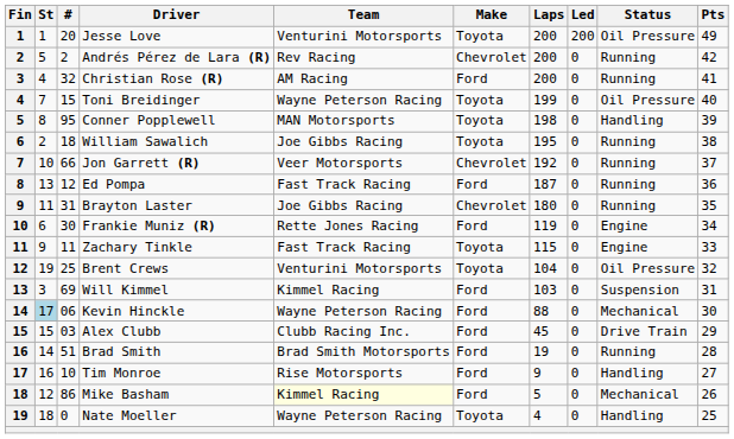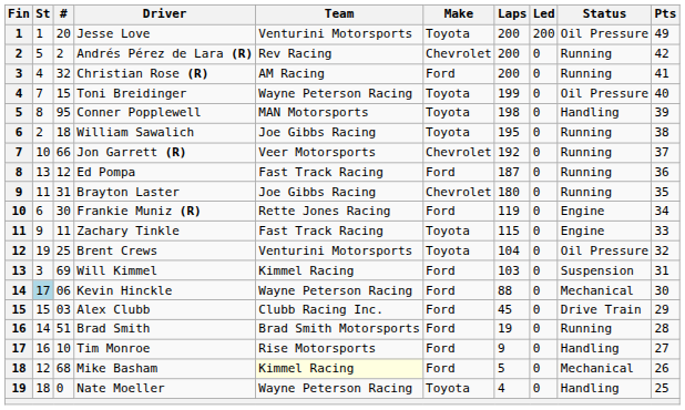Mike Basham | #: 86 -> 68
